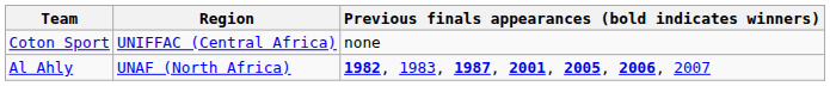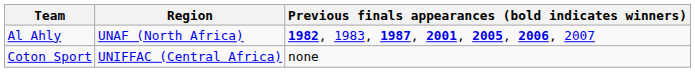rows swapped: Al Ahly <-> Coton Sport
